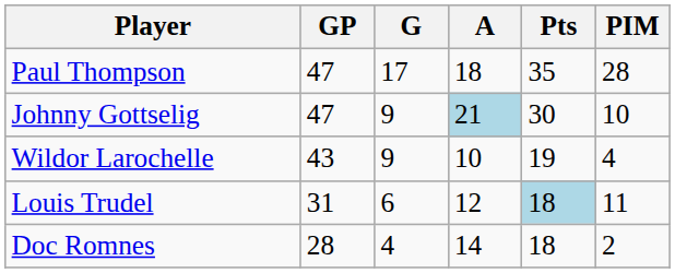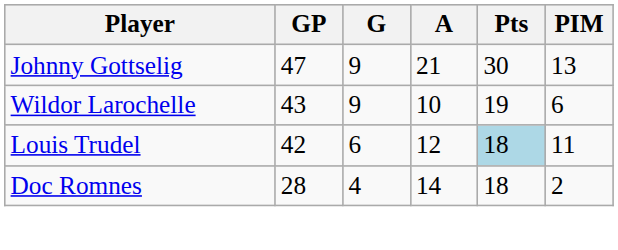- row: Paul Thompson | 47 | 17 | 18 | 35 | 28
Johnny Gottselig | A: lightblue background -> no background
Johnny Gottselig | PIM: 10 -> 13
Wildor Larochelle | PIM: 4 -> 6
Louis Trudel | GP: 31 -> 42
